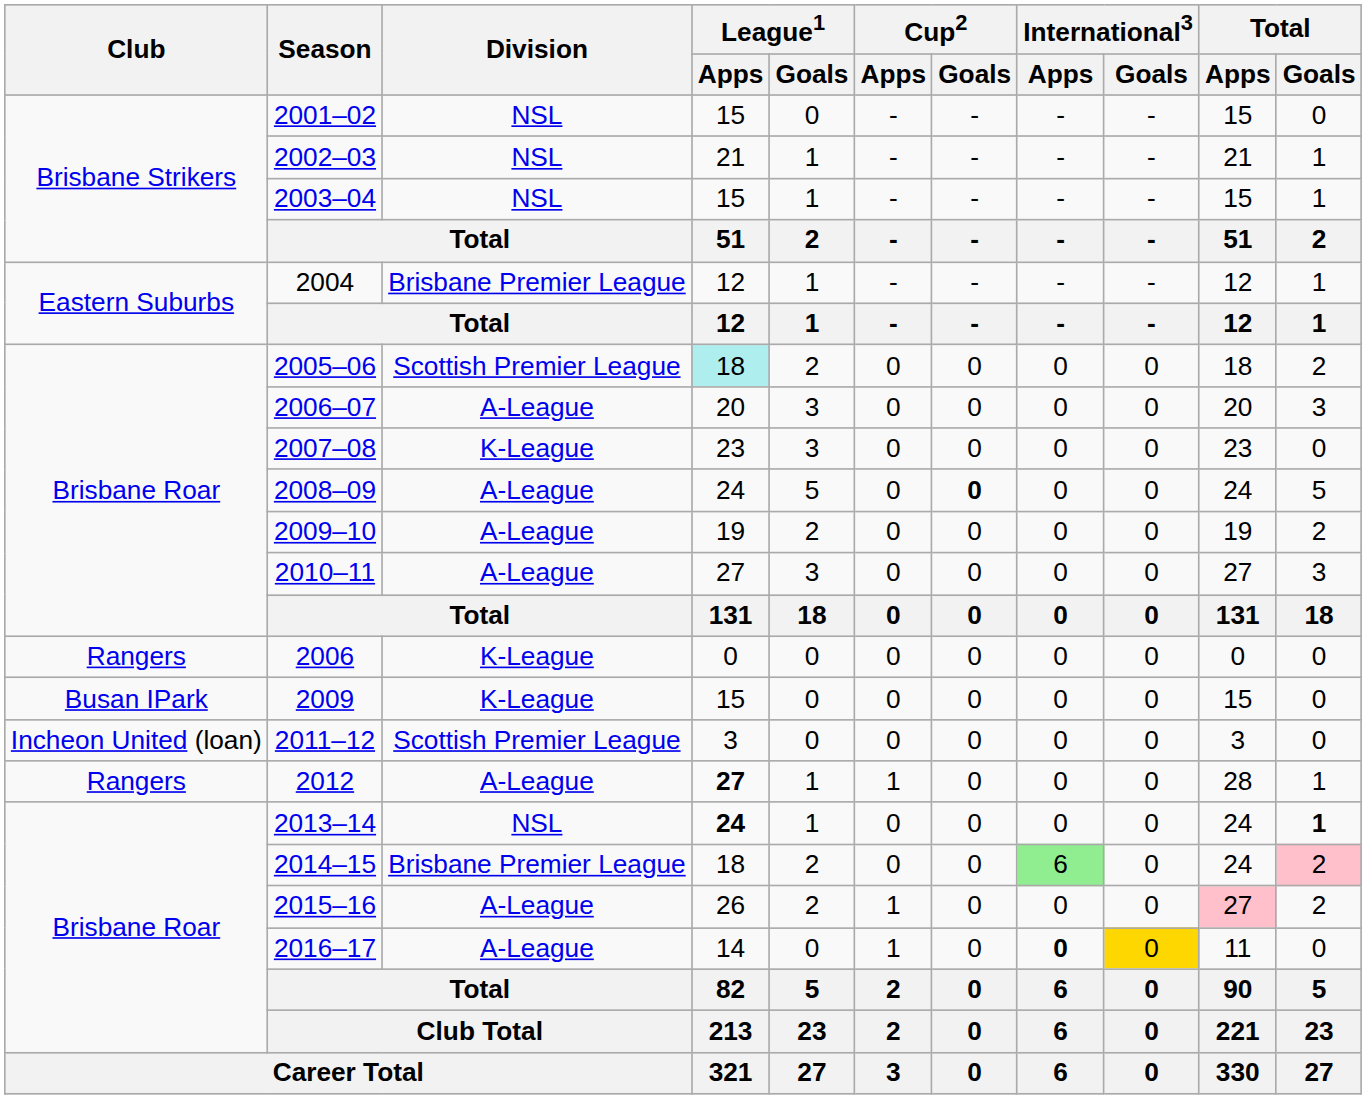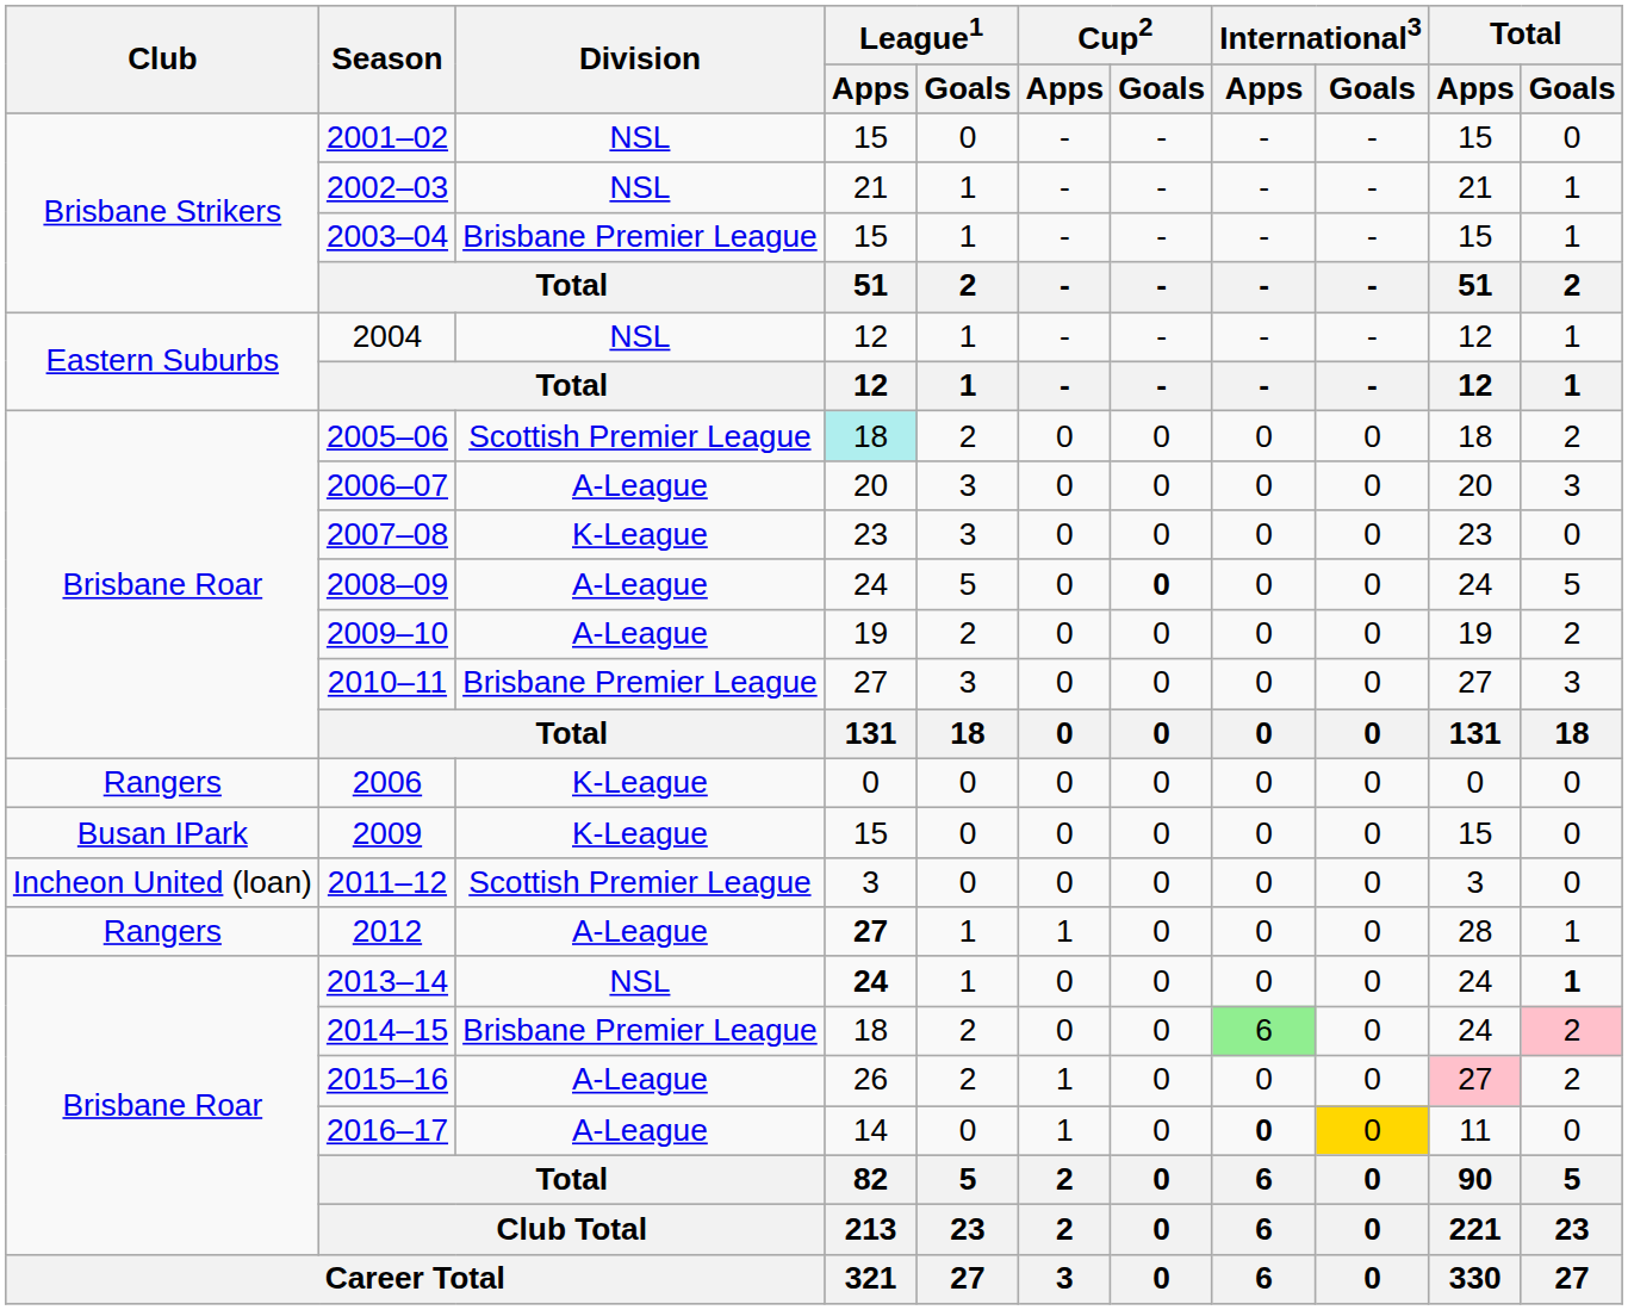2003–04 | Division: NSL -> Brisbane Premier League
2004 | Division: Brisbane Premier League -> NSL
2010–11 | Division: A-League -> Brisbane Premier League
